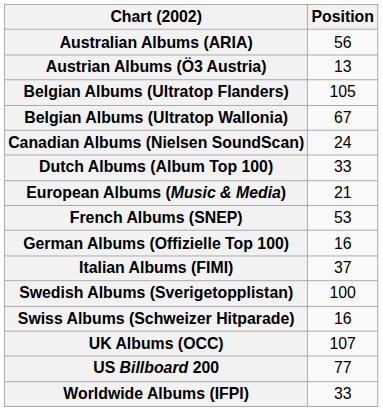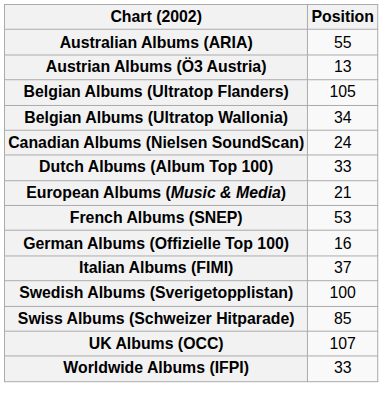Australian Albums (ARIA) | Position: 56 -> 55
Belgian Albums (Ultratop Wallonia) | Position: 67 -> 34
Swiss Albums (Schweizer Hitparade) | Position: 16 -> 85
- row: US Billboard 200 | 77
